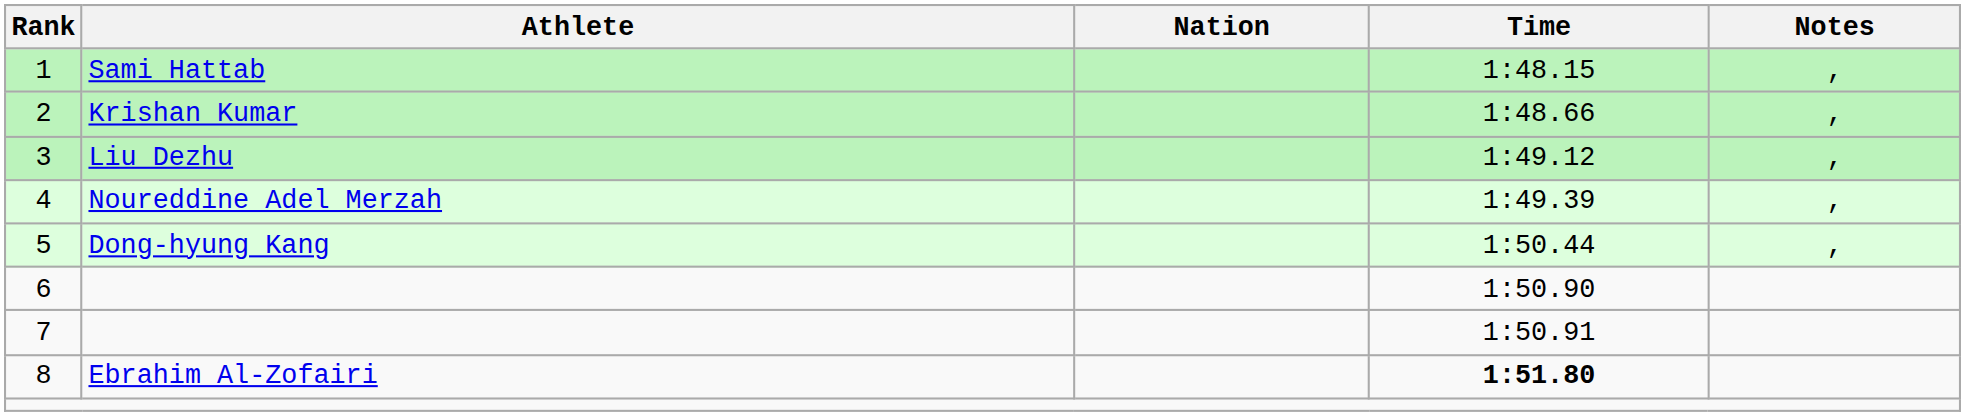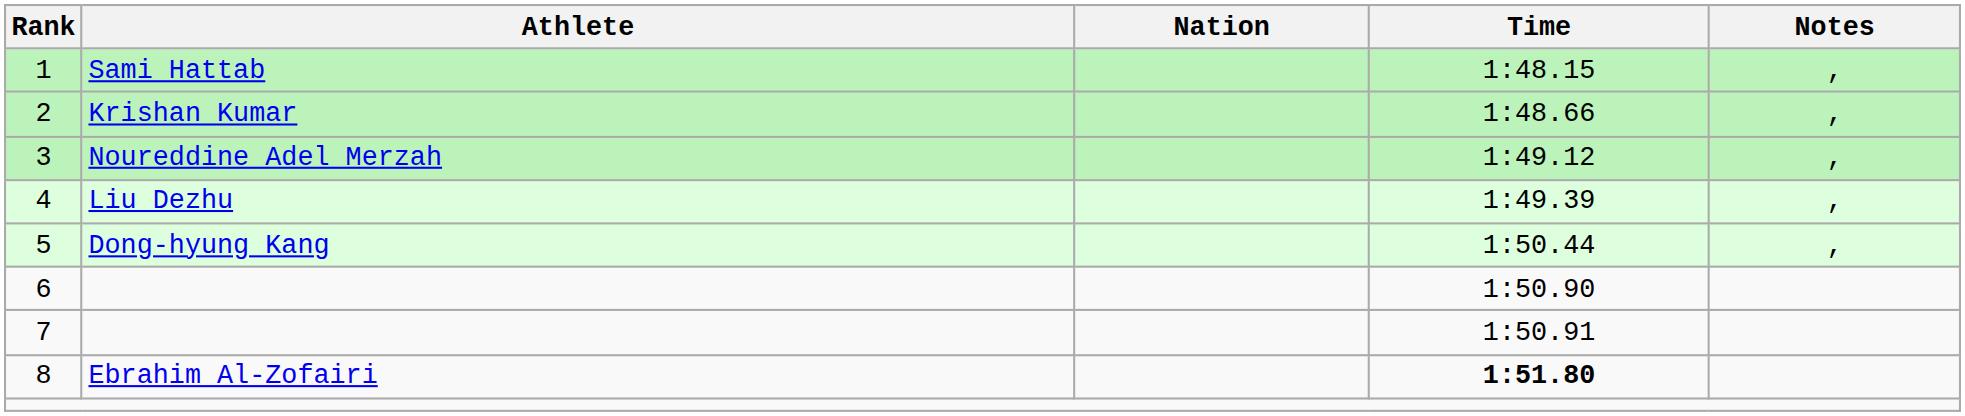3 | Athlete: Liu Dezhu -> Noureddine Adel Merzah
4 | Athlete: Noureddine Adel Merzah -> Liu Dezhu
